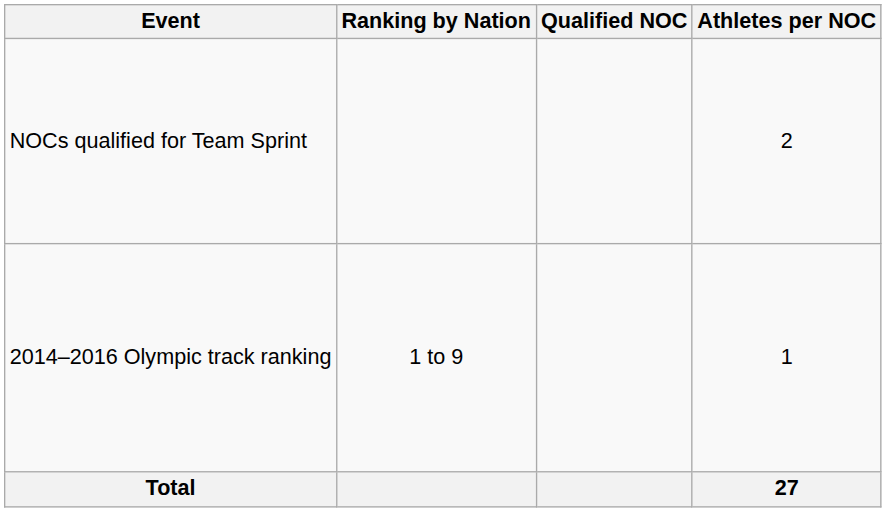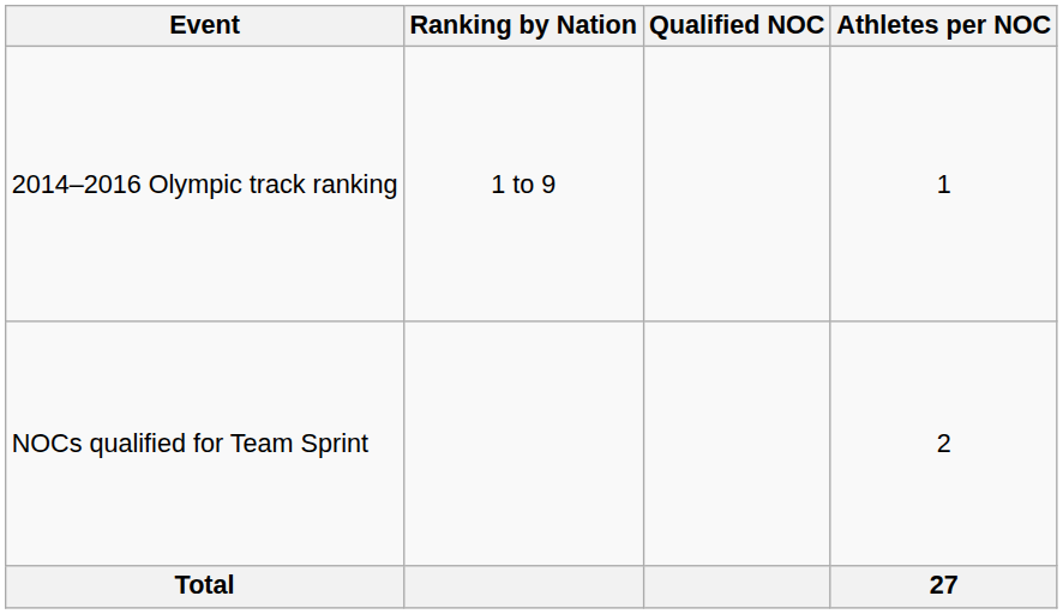rows swapped: 2014–2016 Olympic track ranking <-> NOCs qualified for Team Sprint
